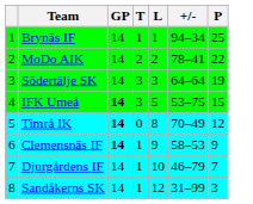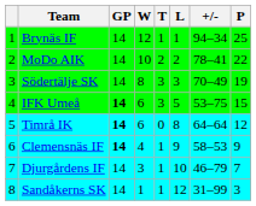+ column: W | 12 | 10 | 8 | 6 | 6 | 4 | 3 | 1
Södertälje SK | +/-: 64–64 -> 70–49
Timrå IK | +/-: 70–49 -> 64–64
